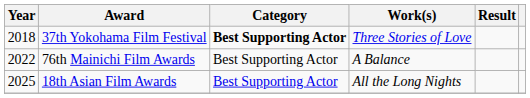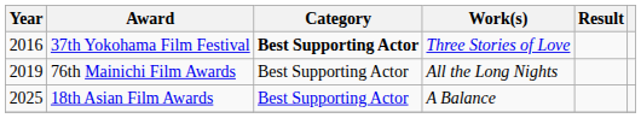37th Yokohama Film Festival | Year: 2018 -> 2016
76th Mainichi Film Awards | Year: 2022 -> 2019
76th Mainichi Film Awards | Work(s): A Balance -> All the Long Nights
18th Asian Film Awards | Work(s): All the Long Nights -> A Balance
